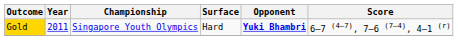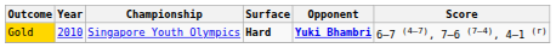Gold | Year: 2011 -> 2010
Gold | Surface: normal -> bold
